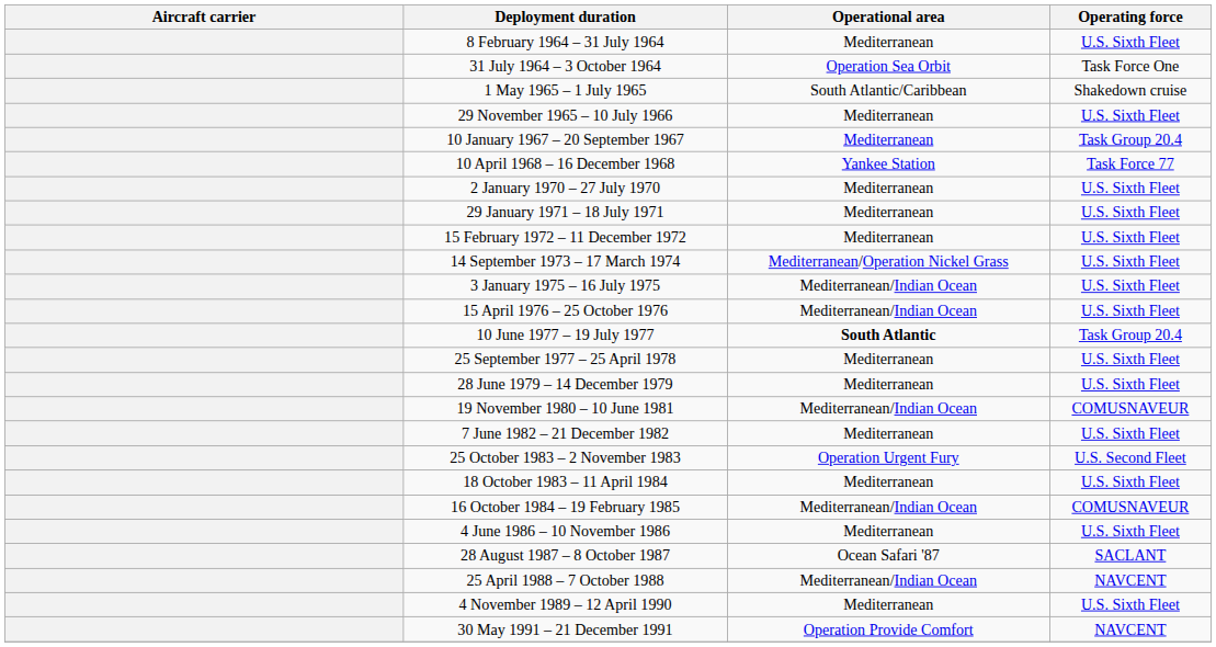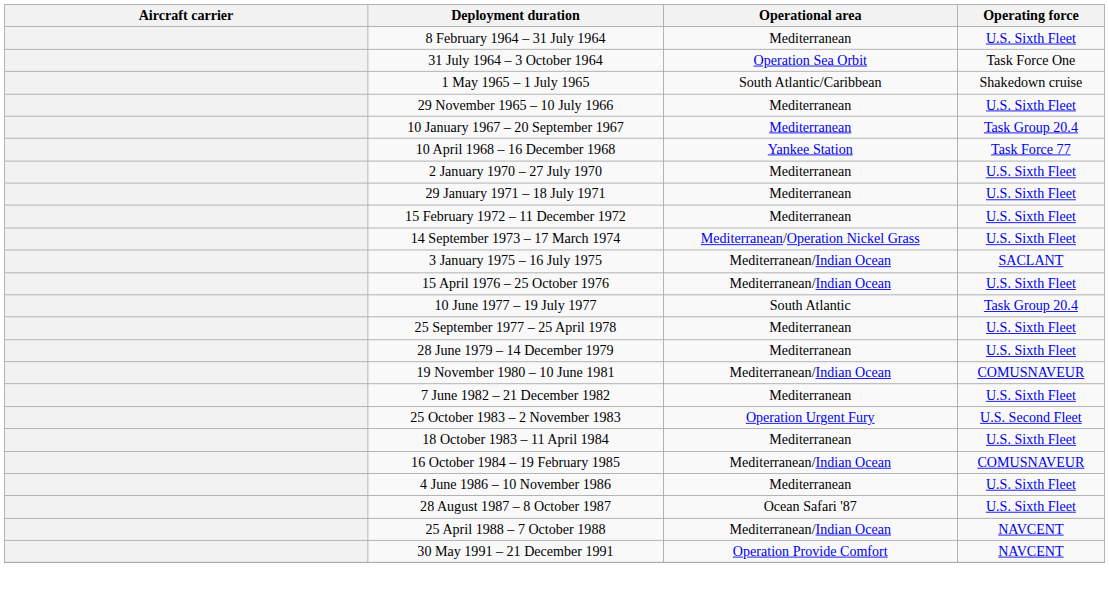3 January 1975 – 16 July 1975 | Operating force: U.S. Sixth Fleet -> SACLANT
10 June 1977 – 19 July 1977 | Operational area: bold -> normal
28 August 1987 – 8 October 1987 | Operating force: SACLANT -> U.S. Sixth Fleet
- row: 4 November 1989 – 12 April 1990 | Mediterranean | U.S. Sixth Fleet
